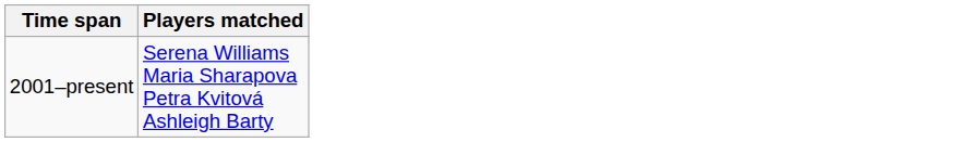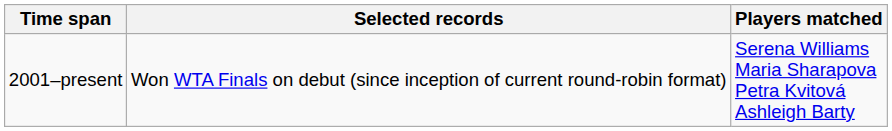+ column: Selected records | Won WTA Finals on debut (since inception of current round-robin format)
